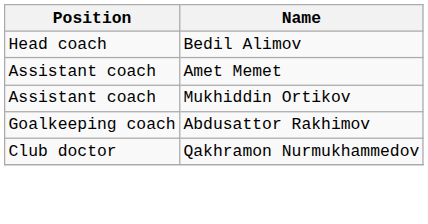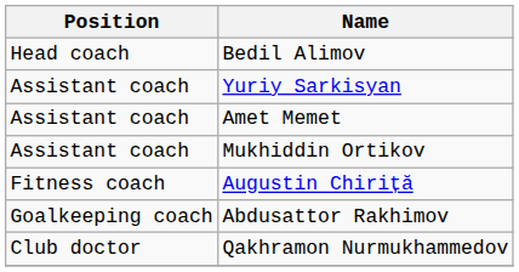+ row: Assistant coach | Yuriy Sarkisyan
+ row: Fitness coach | Augustin Chiriță
